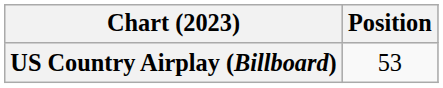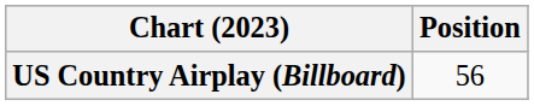US Country Airplay (Billboard) | Position: 53 -> 56
